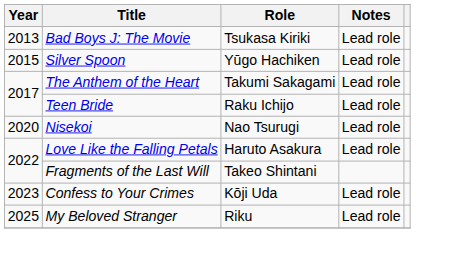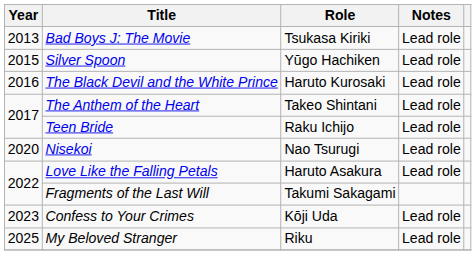+ row: 2016 | The Black Devil and the White Prince | Haruto Kurosaki | Lead role
The Anthem of the Heart | Role: Takumi Sakagami -> Takeo Shintani
Fragments of the Last Will | Role: Takeo Shintani -> Takumi Sakagami
